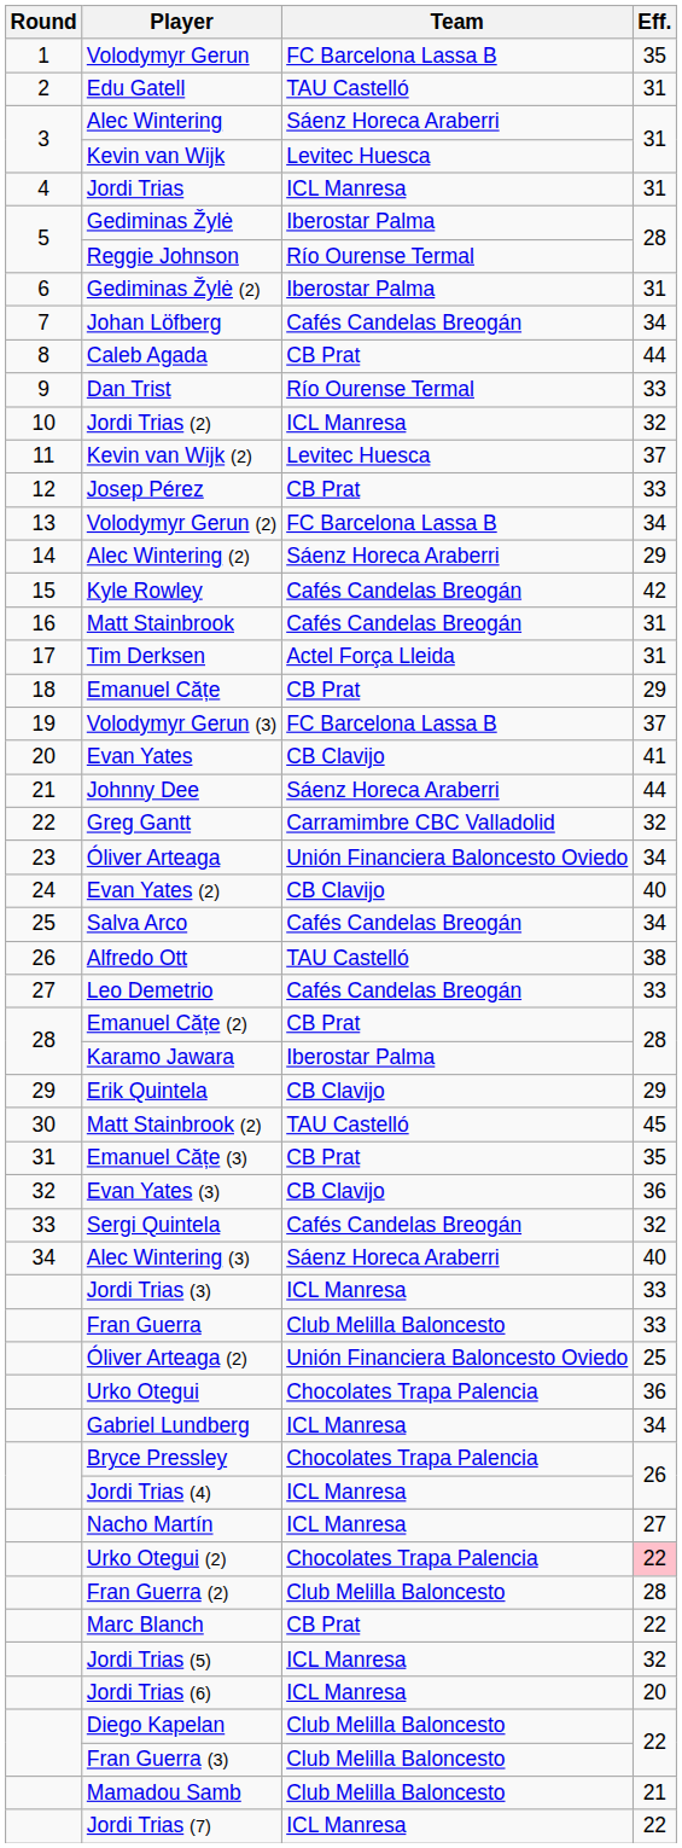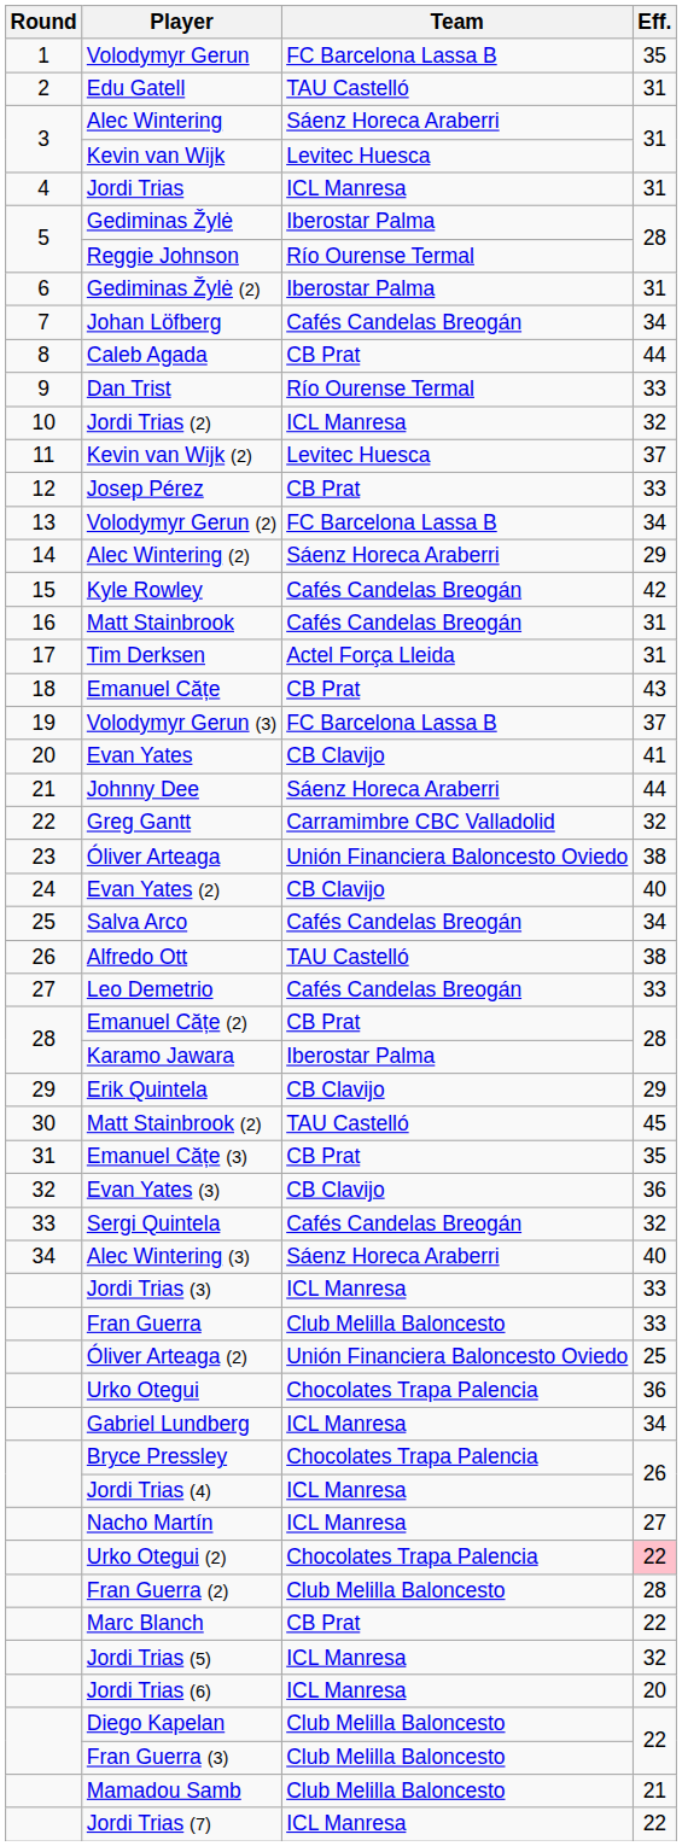Emanuel Cățe | Eff.: 29 -> 43
Óliver Arteaga | Eff.: 34 -> 38
